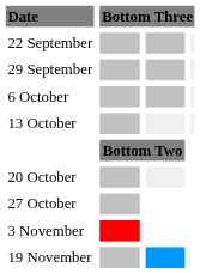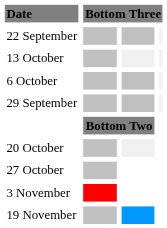rows swapped: 29 September <-> 13 October
